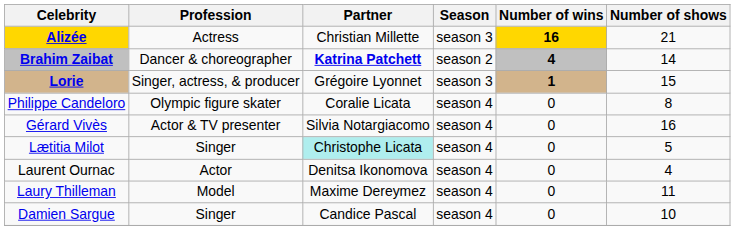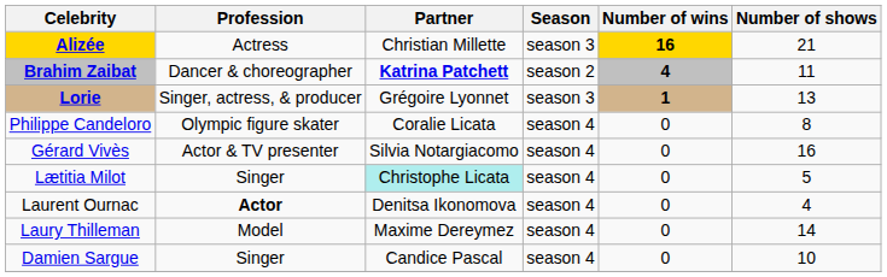Brahim Zaibat | Number of shows: 14 -> 11
Lorie | Number of shows: 15 -> 13
Laurent Ournac | Profession: normal -> bold
Laury Thilleman | Number of shows: 11 -> 14
